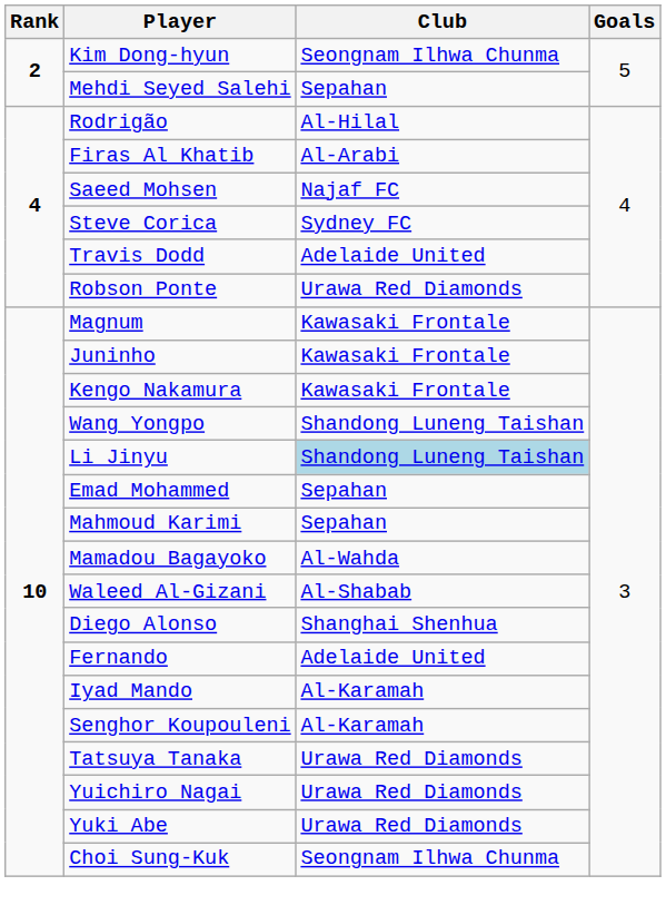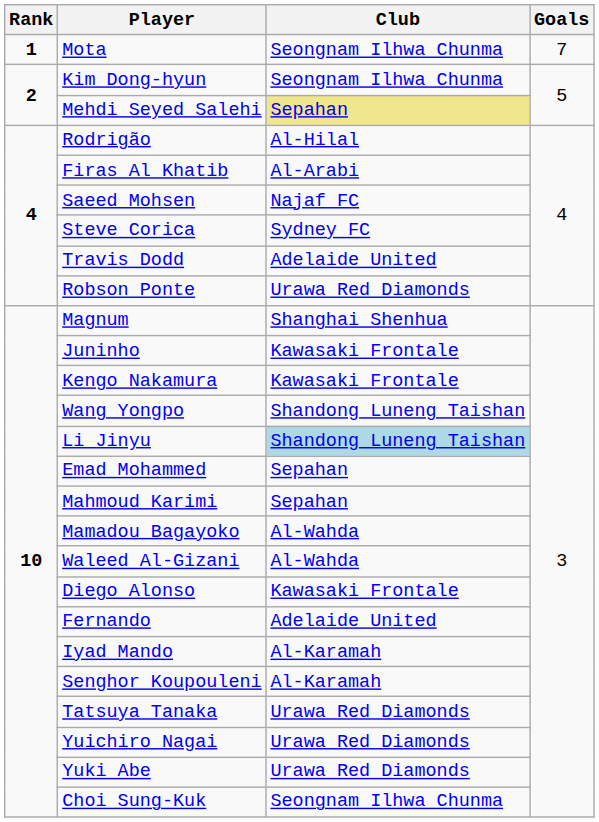+ row: 1 | Mota | Seongnam Ilhwa Chunma | 7
Mehdi Seyed Salehi | Club: no background -> khaki background
Magnum | Club: Kawasaki Frontale -> Shanghai Shenhua
Waleed Al-Gizani | Club: Al-Shabab -> Al-Wahda
Diego Alonso | Club: Shanghai Shenhua -> Kawasaki Frontale
